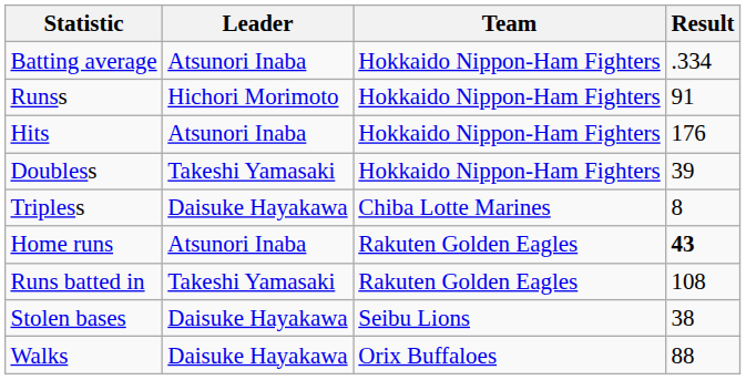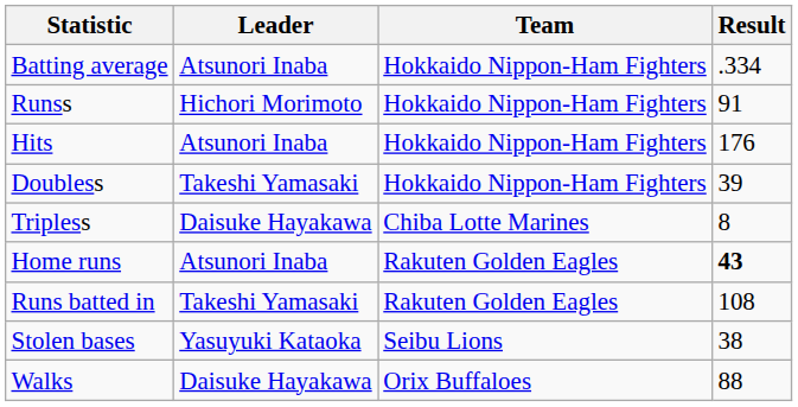Stolen bases | Leader: Daisuke Hayakawa -> Yasuyuki Kataoka
